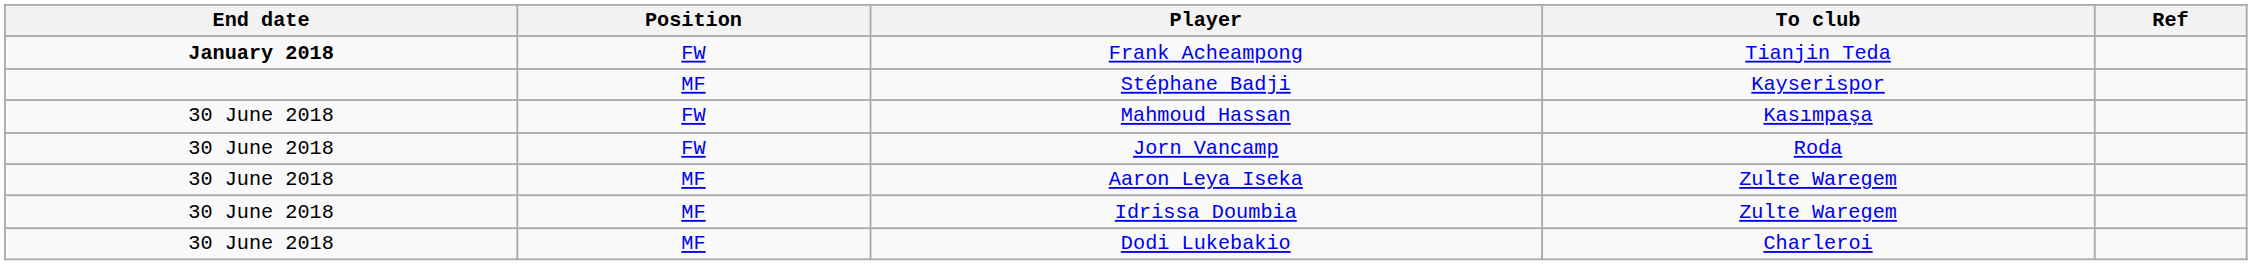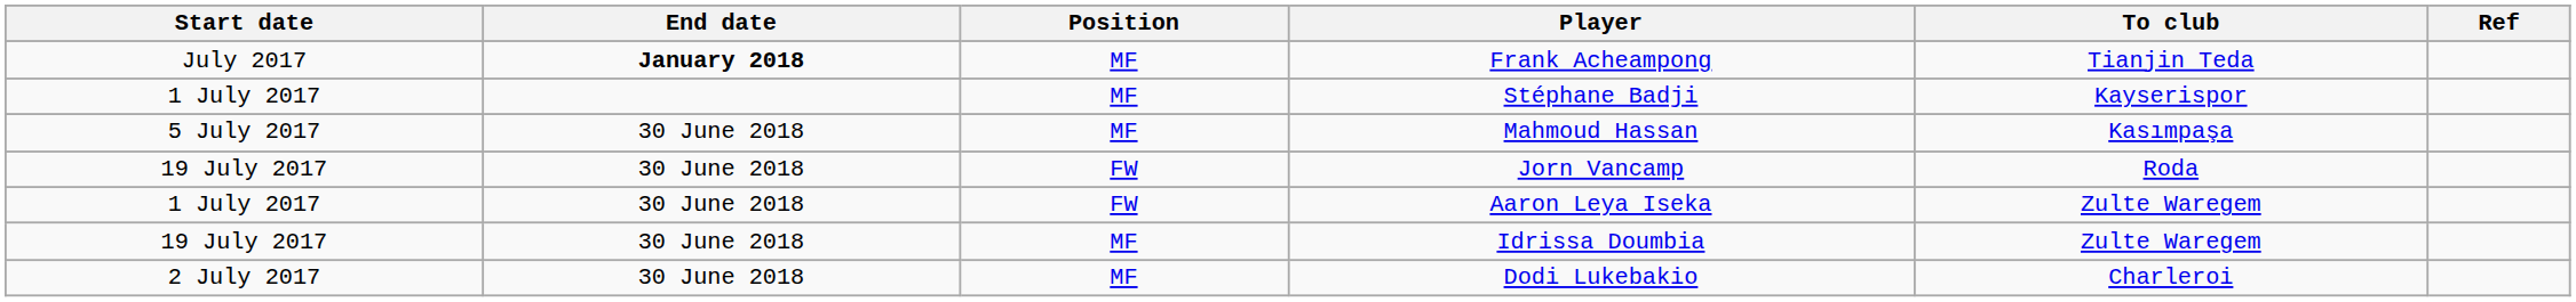+ column: Start date | July 2017 | 1 July 2017 | 5 July 2017 | 19 July 2017 | 1 July 2017 | 19 July 2017 | 2 July 2017
Frank Acheampong | Position: FW -> MF
Mahmoud Hassan | Position: FW -> MF
Aaron Leya Iseka | Position: MF -> FW
